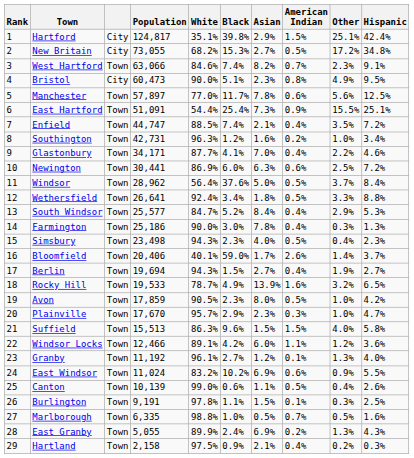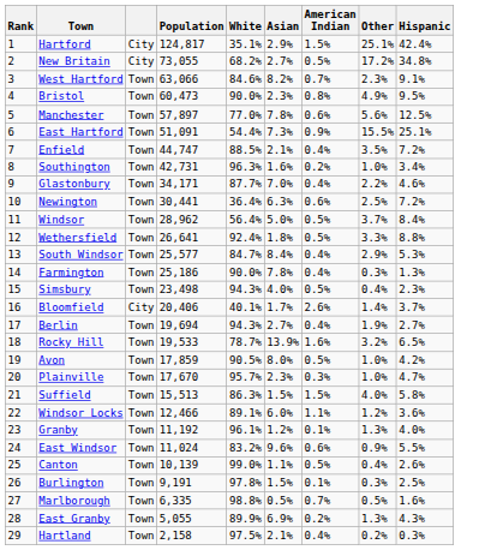- column: Black | 39.8% | 15.3% | 7.4% | 5.1% | 11.7% | 25.4% | 7.4% | 1.2% | 4.1% | 6.0% | 37.6% | 3.4% | 5.2% | 3.0% | 2.3% | 59.0% | 1.5% | 4.9% | 2.3% | 2.9% | 9.6% | 4.2% | 2.7% | 10.2% | 0.6% | 1.1% | 1.0% | 2.4% | 0.9%
Bristol | column 3: City -> Town
Newington | White: 86.9% -> 36.4%
Bloomfield | column 3: Town -> City
East Windsor | Asian: 6.9% -> 9.6%
